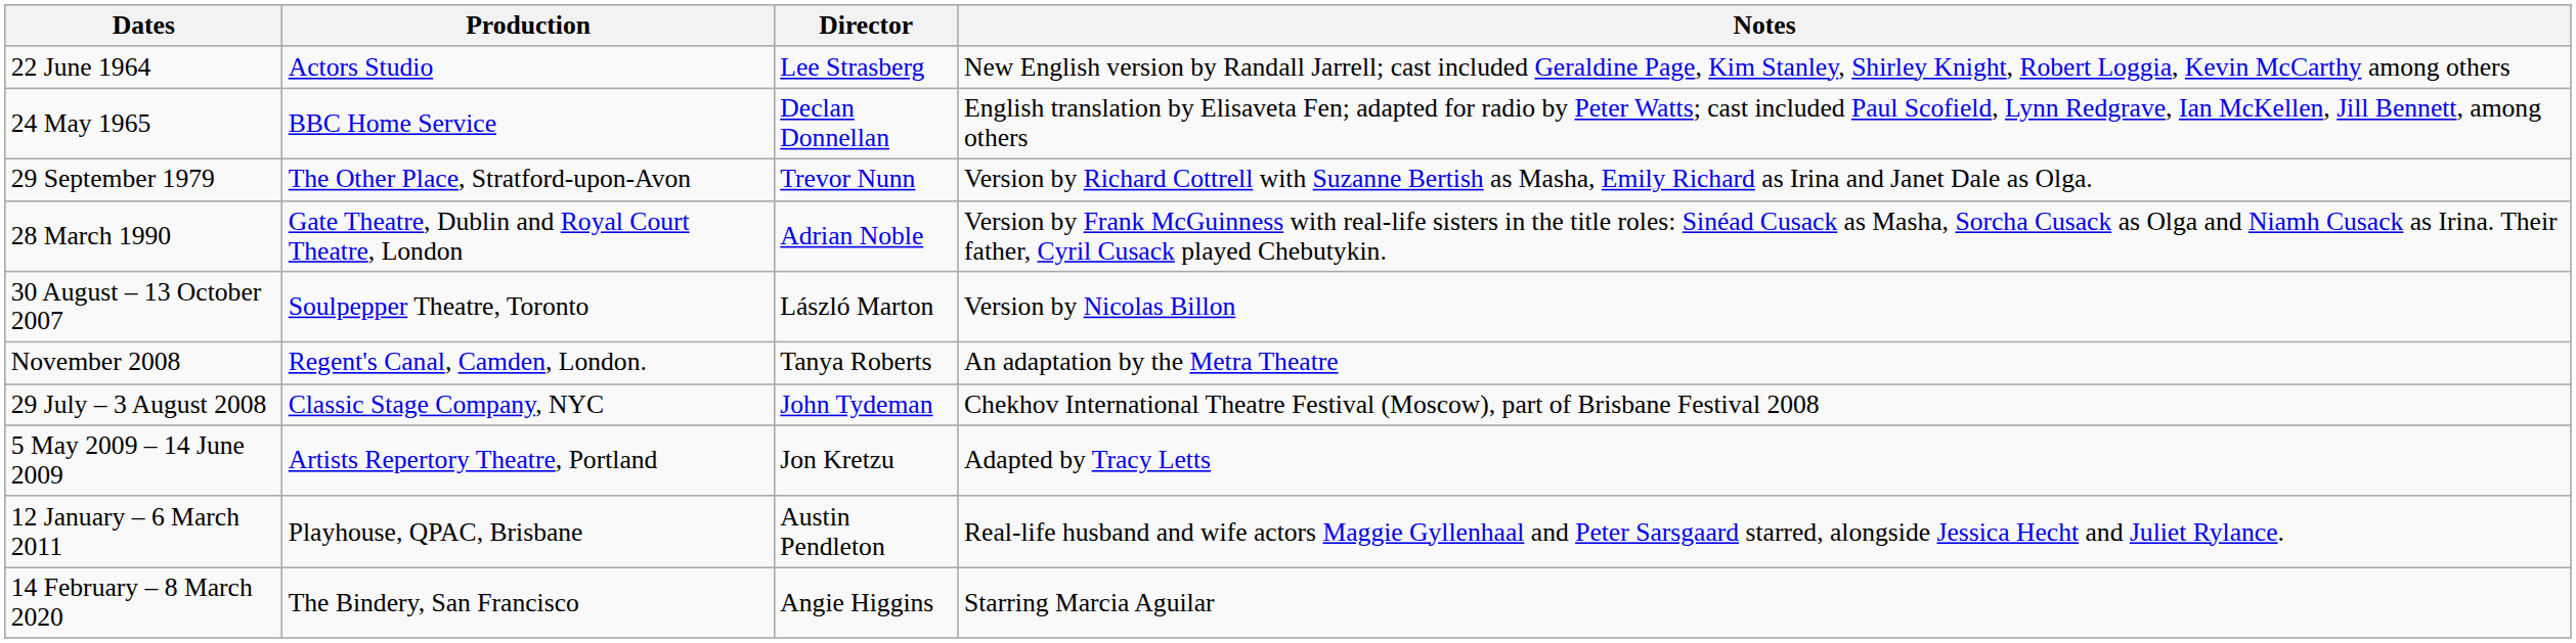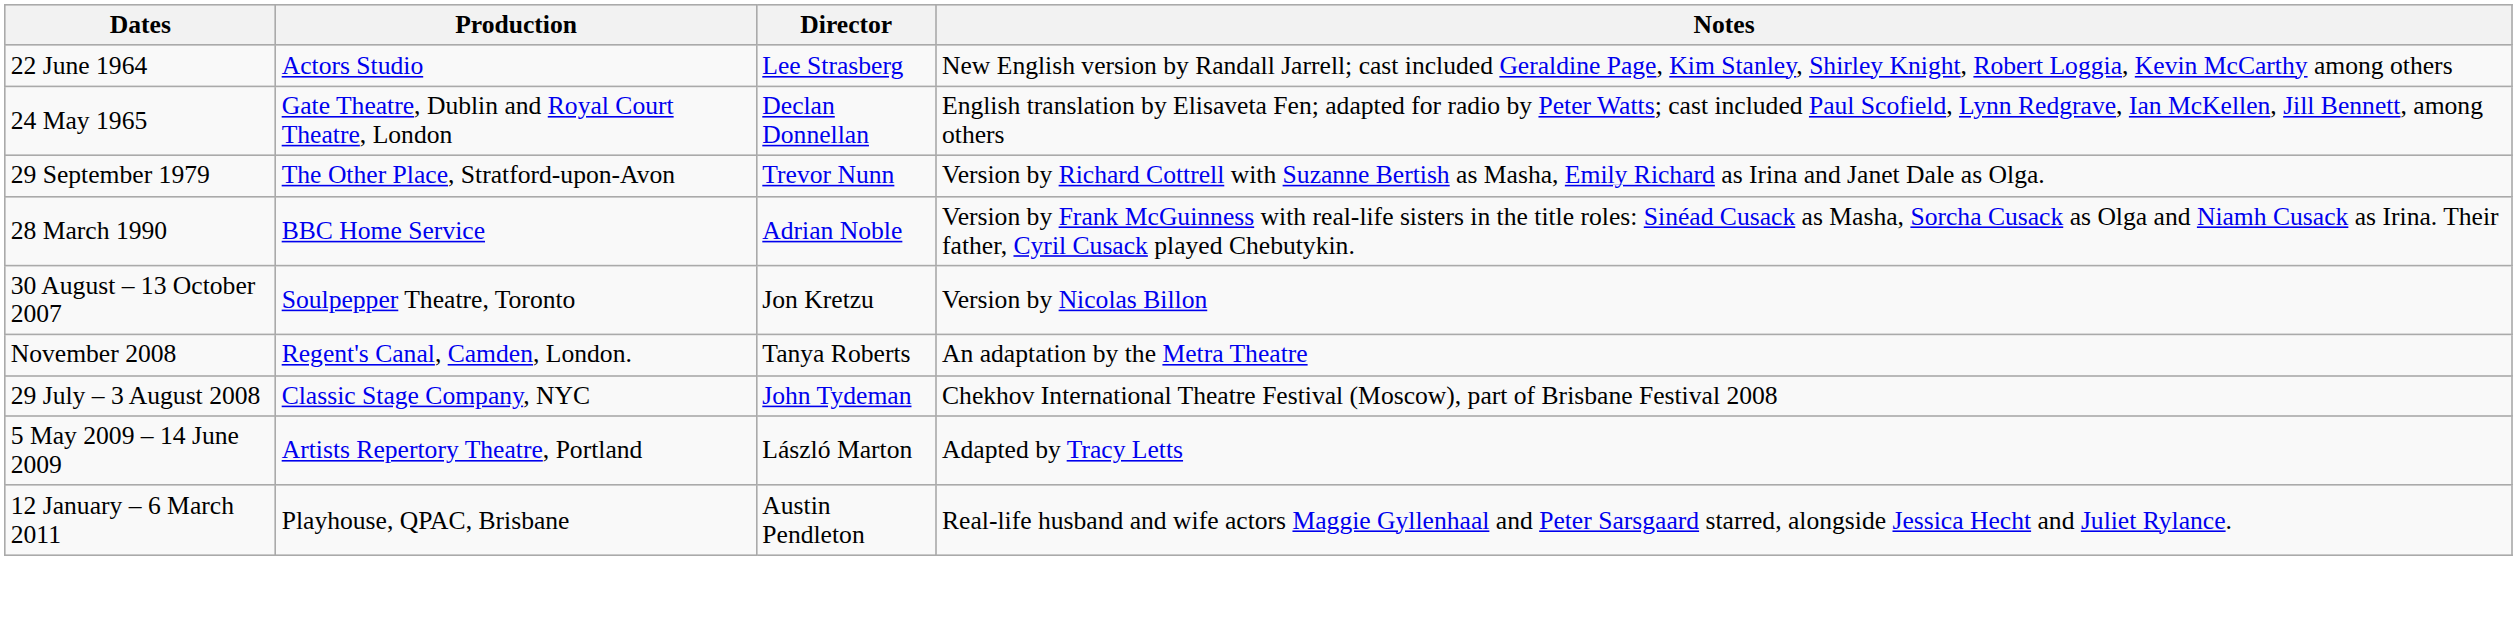24 May 1965 | Production: BBC Home Service -> Gate Theatre, Dublin and Royal Court Theatre, London
28 March 1990 | Production: Gate Theatre, Dublin and Royal Court Theatre, London -> BBC Home Service
30 August – 13 October 2007 | Director: László Marton -> Jon Kretzu
5 May 2009 – 14 June 2009 | Director: Jon Kretzu -> László Marton
- row: 14 February – 8 March 2020 | The Bindery, San Francisco | Angie Higgins | Starring Marcia Aguilar
